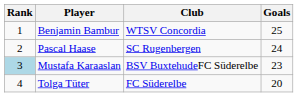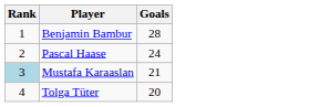- column: Club | WTSV Concordia | SC Rugenbergen | BSV BuxtehudeFC Süderelbe | FC Süderelbe
Benjamin Bambur | Goals: 25 -> 28
Mustafa Karaaslan | Goals: 23 -> 21
